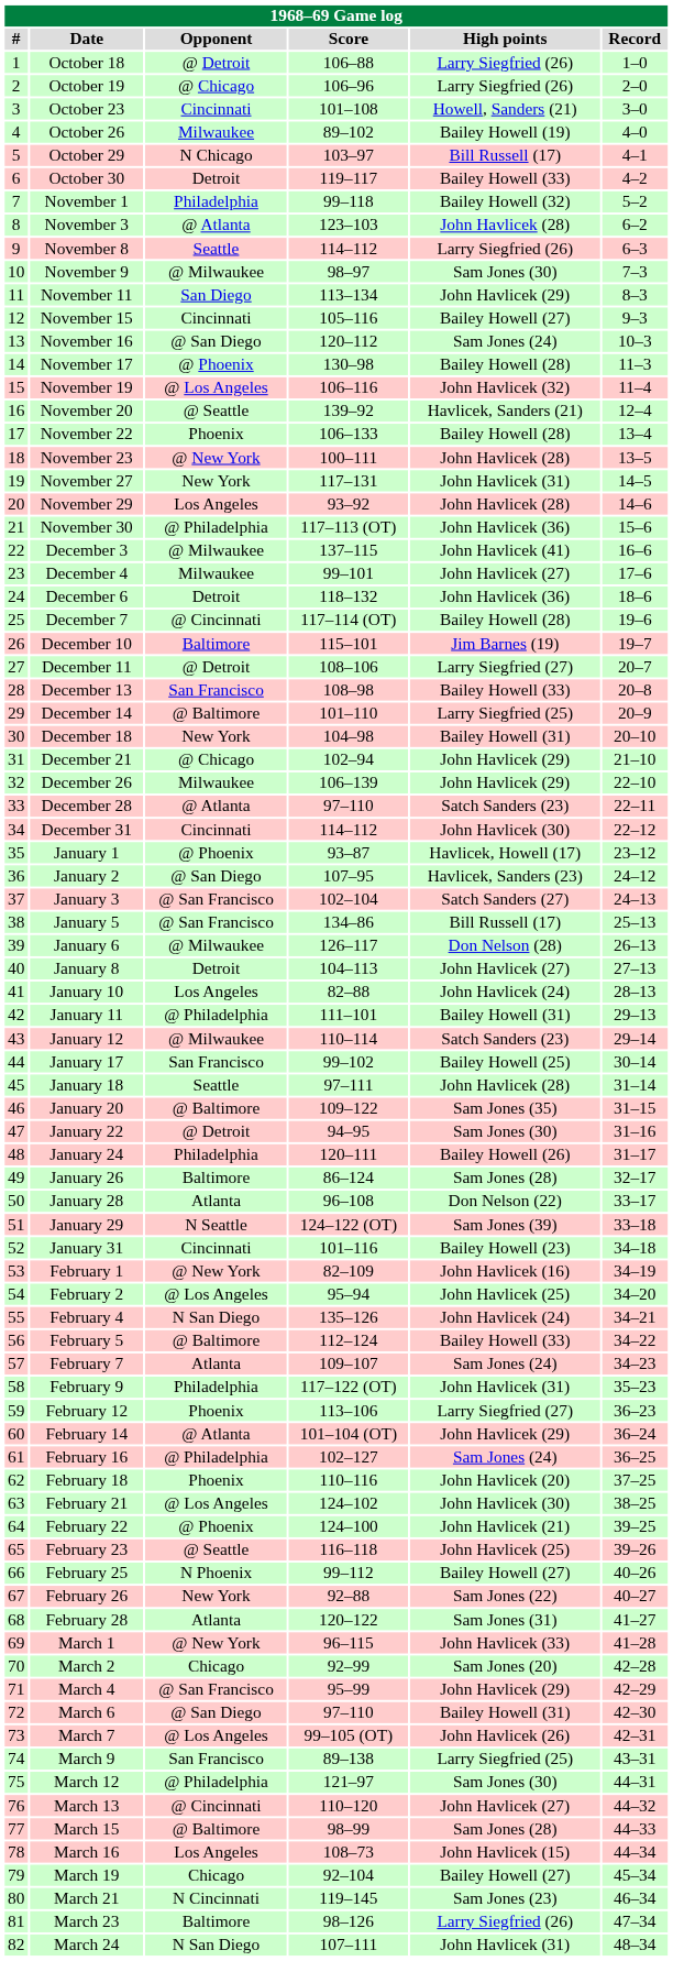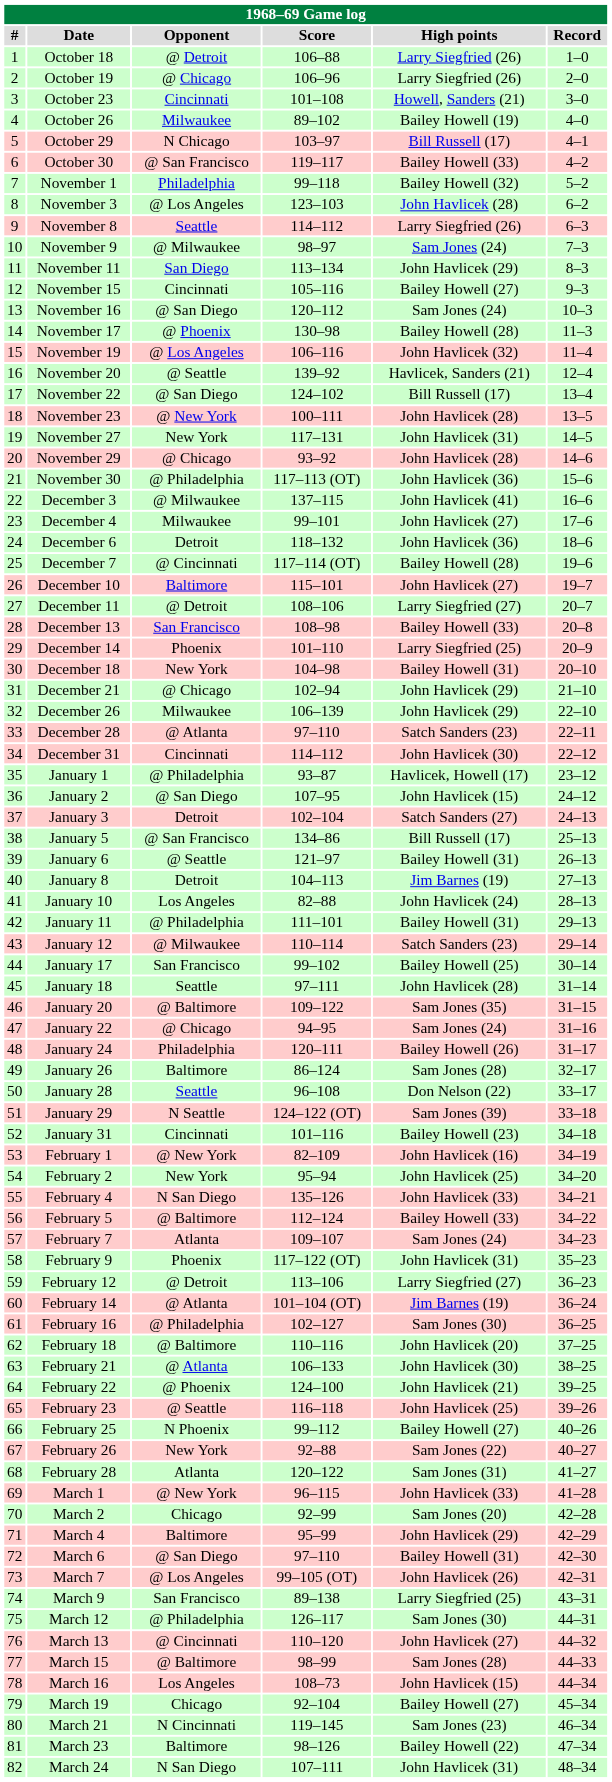October 30 | Opponent: Detroit -> @ San Francisco
November 3 | Opponent: @ Atlanta -> @ Los Angeles
November 9 | High points: Sam Jones (30) -> Sam Jones (24)
November 22 | Opponent: Phoenix -> @ San Diego
November 22 | Score: 106–133 -> 124–102
November 22 | High points: Bailey Howell (28) -> Bill Russell (17)
November 29 | Opponent: Los Angeles -> @ Chicago
December 10 | High points: Jim Barnes (19) -> John Havlicek (27)
December 14 | Opponent: @ Baltimore -> Phoenix
January 1 | Opponent: @ Phoenix -> @ Philadelphia
January 2 | High points: Havlicek, Sanders (23) -> John Havlicek (15)
January 3 | Opponent: @ San Francisco -> Detroit
January 6 | Opponent: @ Milwaukee -> @ Seattle
January 6 | Score: 126–117 -> 121–97
January 6 | High points: Don Nelson (28) -> Bailey Howell (31)
January 8 | High points: John Havlicek (27) -> Jim Barnes (19)
January 22 | Opponent: @ Detroit -> @ Chicago
January 22 | High points: Sam Jones (30) -> Sam Jones (24)
January 28 | Opponent: Atlanta -> Seattle
February 2 | Opponent: @ Los Angeles -> New York
February 4 | High points: John Havlicek (24) -> John Havlicek (33)
February 9 | Opponent: Philadelphia -> Phoenix
February 12 | Opponent: Phoenix -> @ Detroit
February 14 | High points: John Havlicek (29) -> Jim Barnes (19)
February 16 | High points: Sam Jones (24) -> Sam Jones (30)
February 18 | Opponent: Phoenix -> @ Baltimore
February 21 | Opponent: @ Los Angeles -> @ Atlanta
February 21 | Score: 124–102 -> 106–133
March 4 | Opponent: @ San Francisco -> Baltimore
March 12 | Score: 121–97 -> 126–117
March 23 | High points: Larry Siegfried (26) -> Bailey Howell (22)
